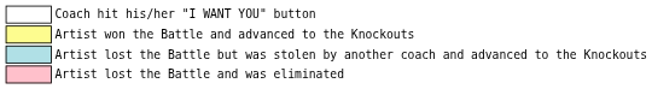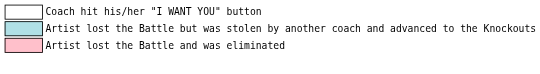- row: Artist won the Battle and advanced to the Knockouts
